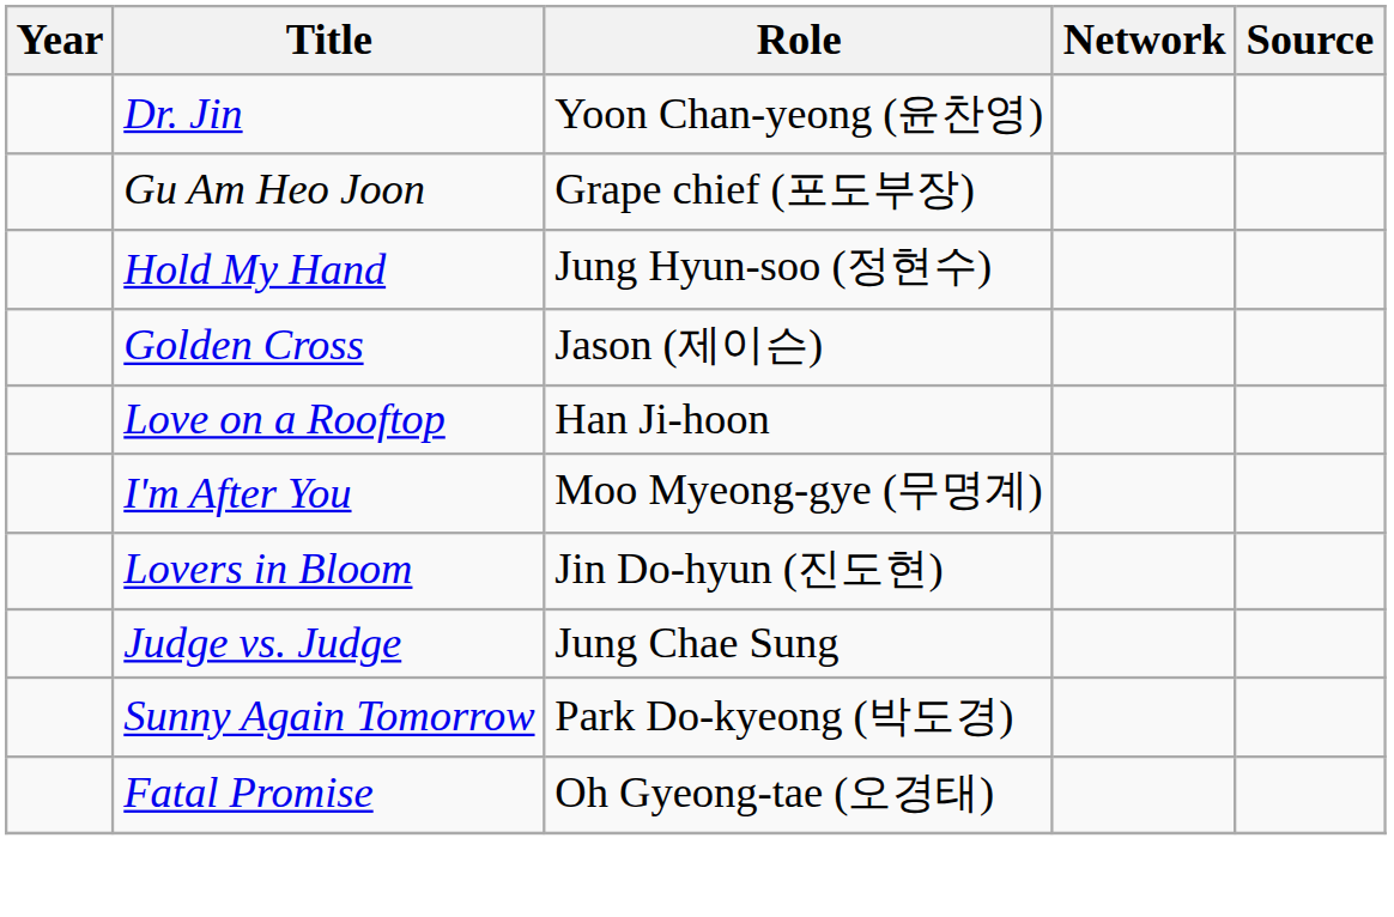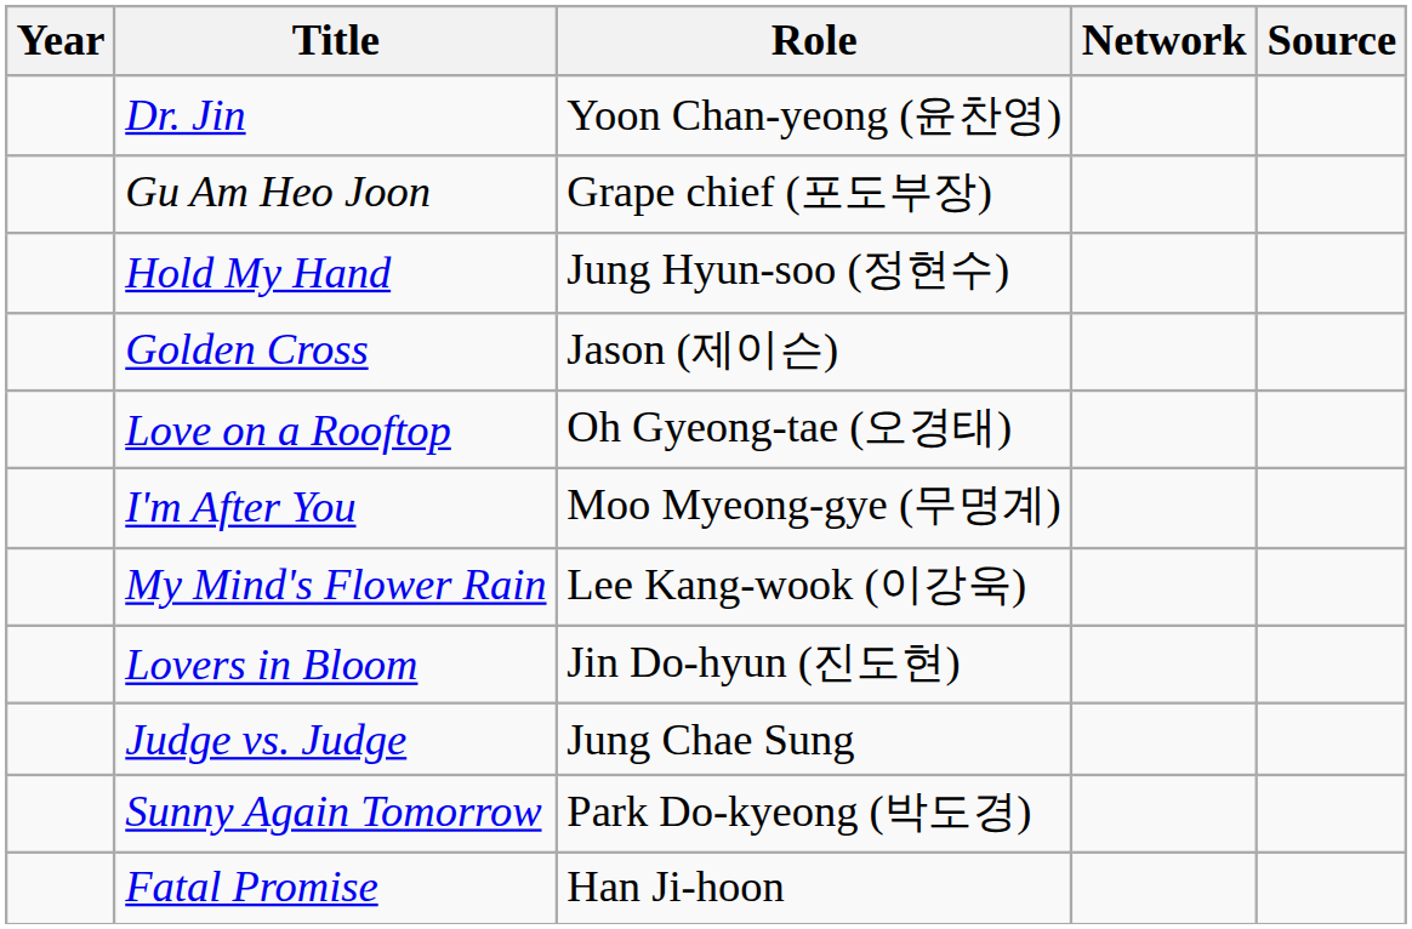Love on a Rooftop | Role: Han Ji-hoon -> Oh Gyeong-tae (오경태)
+ row: My Mind's Flower Rain | Lee Kang-wook (이강욱)
Fatal Promise | Role: Oh Gyeong-tae (오경태) -> Han Ji-hoon
